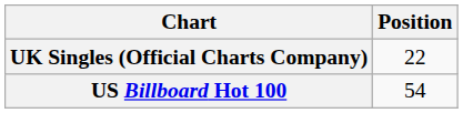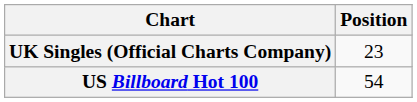UK Singles (Official Charts Company) | Position: 22 -> 23
